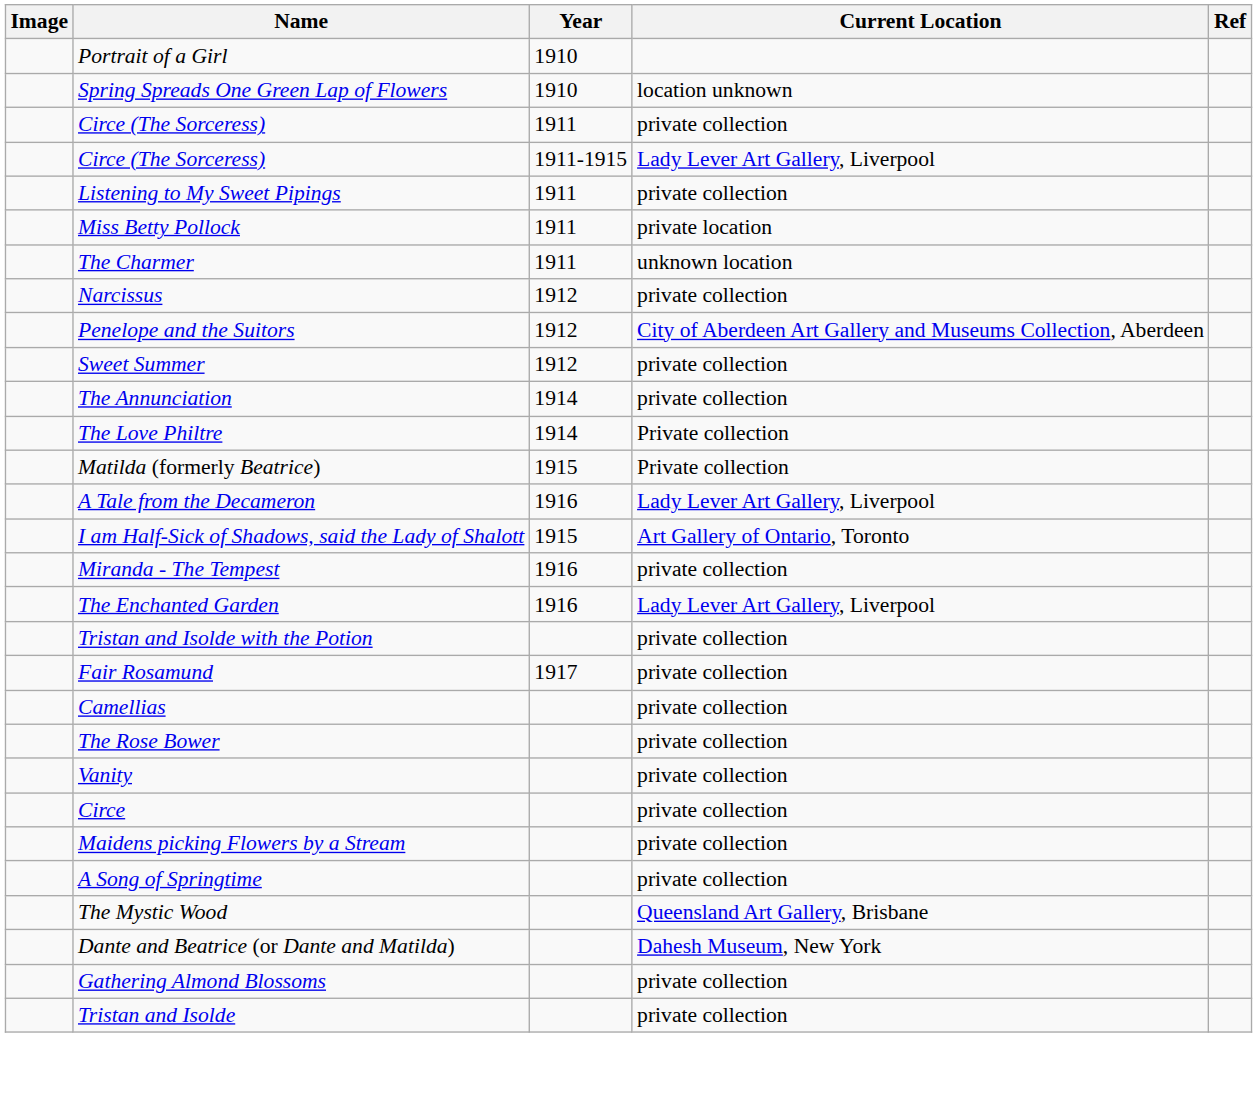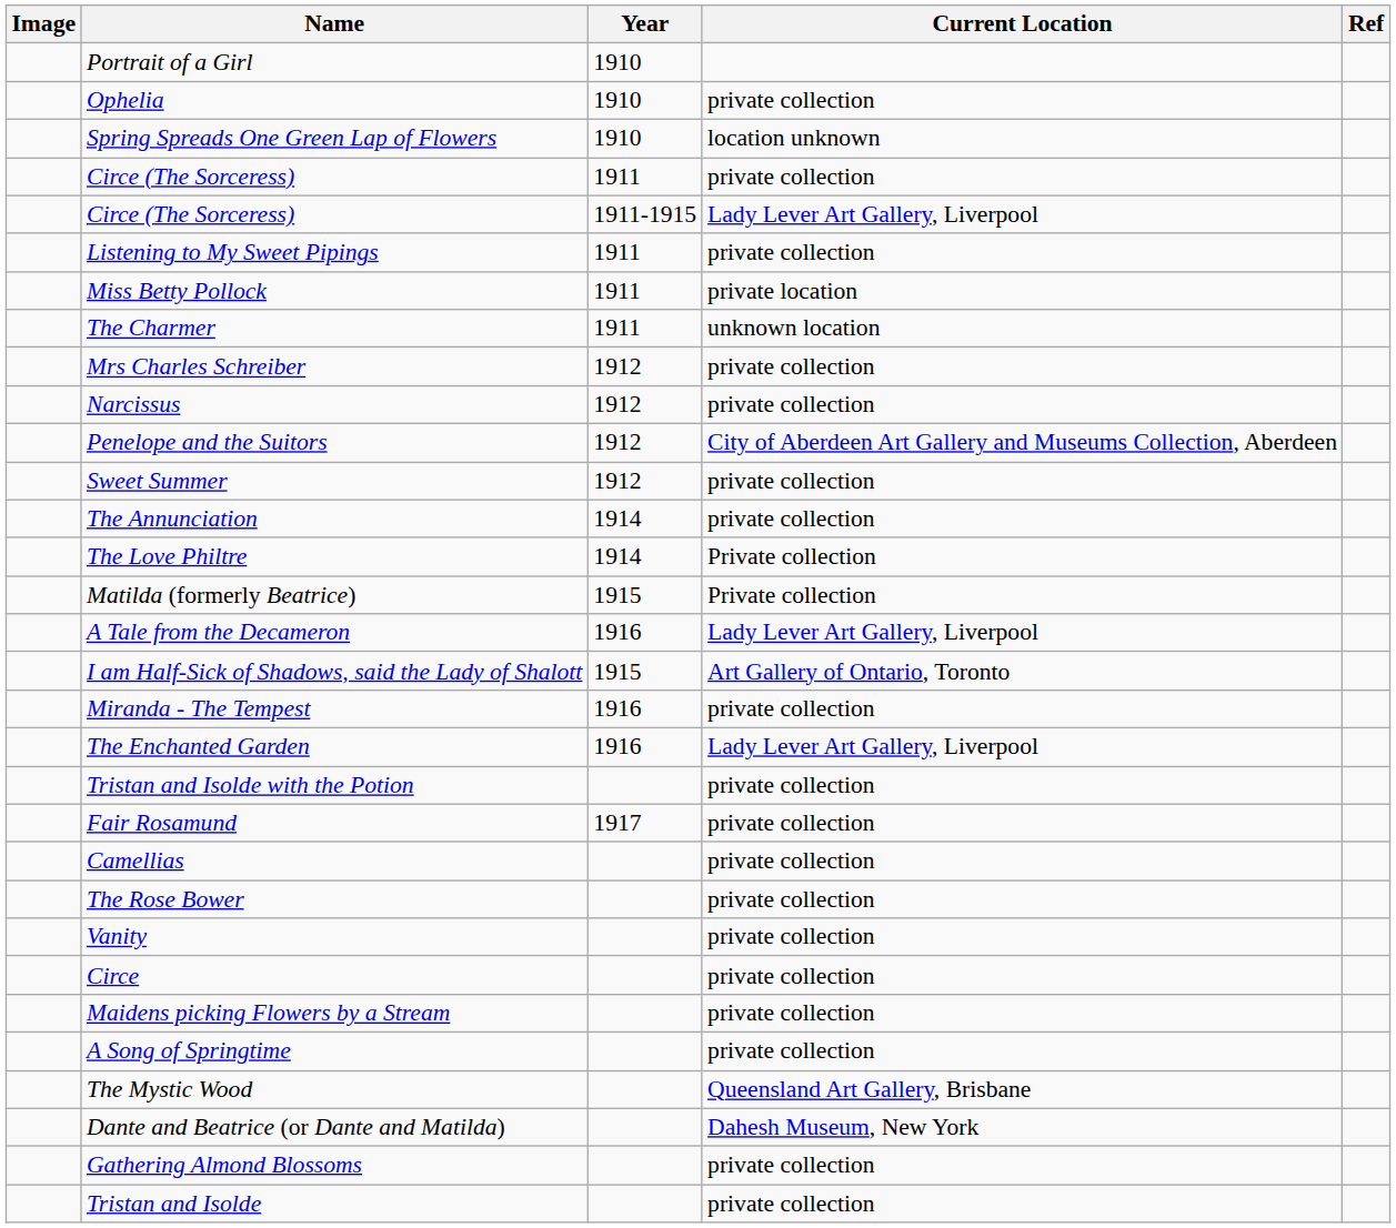+ row: Ophelia | 1910 | private collection
+ row: Mrs Charles Schreiber | 1912 | private collection
